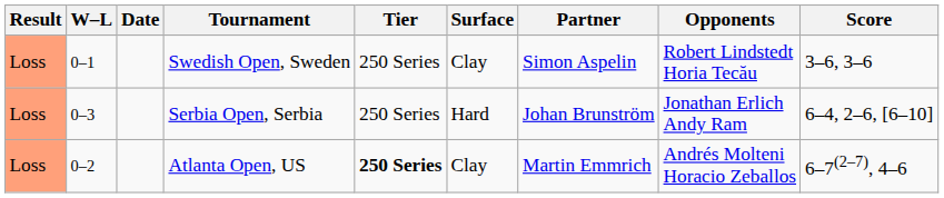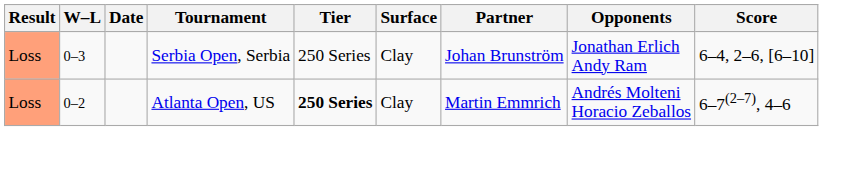- row: Loss | 0–1 | Swedish Open, Sweden | 250 Series | Clay | Simon Aspelin | Robert Lindstedt Horia Tecău | 3–6, 3–6
Serbia Open, Serbia | Surface: Hard -> Clay
